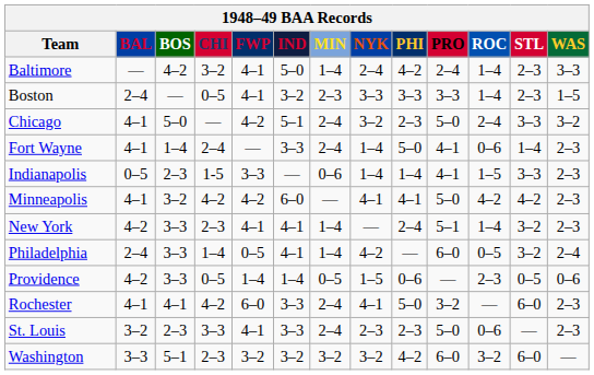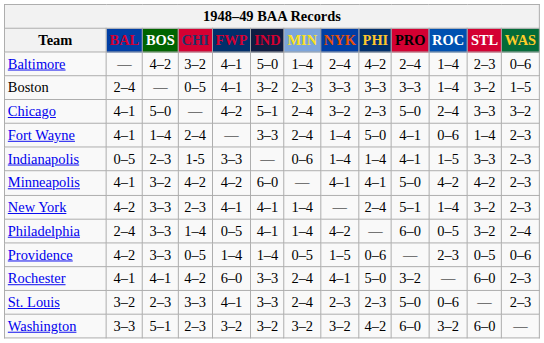Baltimore | WAS: 3–3 -> 0–6
Boston | STL: 2–3 -> 3–2
